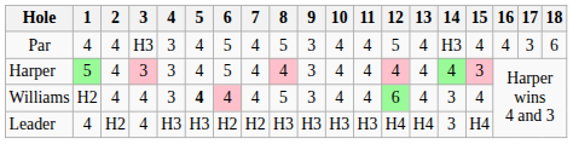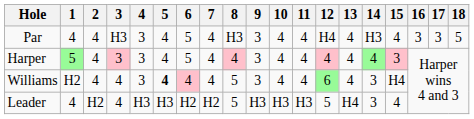Par | 8: 5 -> H3
Par | 12: 5 -> H4
Par | 16: 4 -> 3
Par | 18: 6 -> 5
Williams | 15: 4 -> H4
Leader | 8: H3 -> 5
Leader | 12: H4 -> 5
Leader | 15: H4 -> 4
